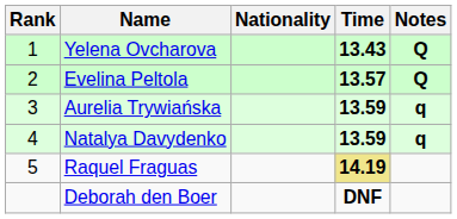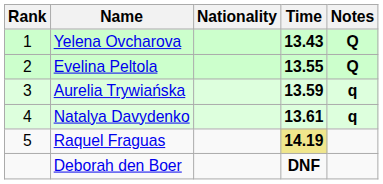Evelina Peltola | Time: 13.57 -> 13.55
Natalya Davydenko | Time: 13.59 -> 13.61
